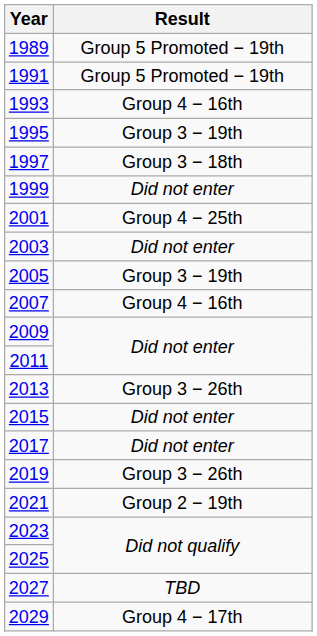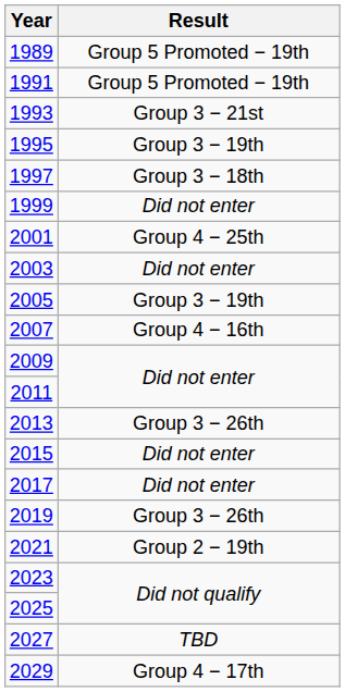1993 | Result: Group 4 − 16th -> Group 3 − 21st
